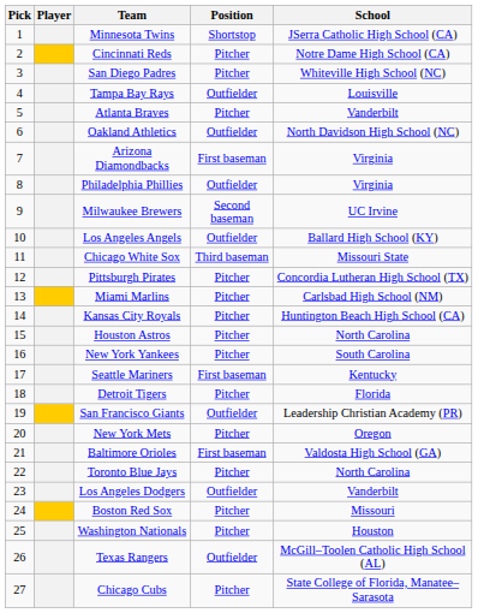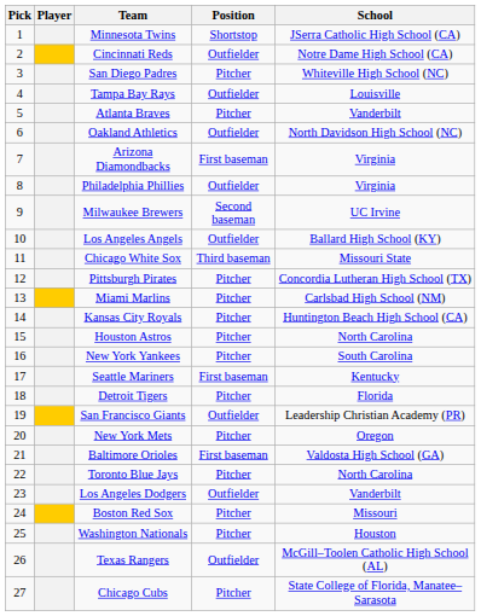Cincinnati Reds | Position: Pitcher -> Outfielder
